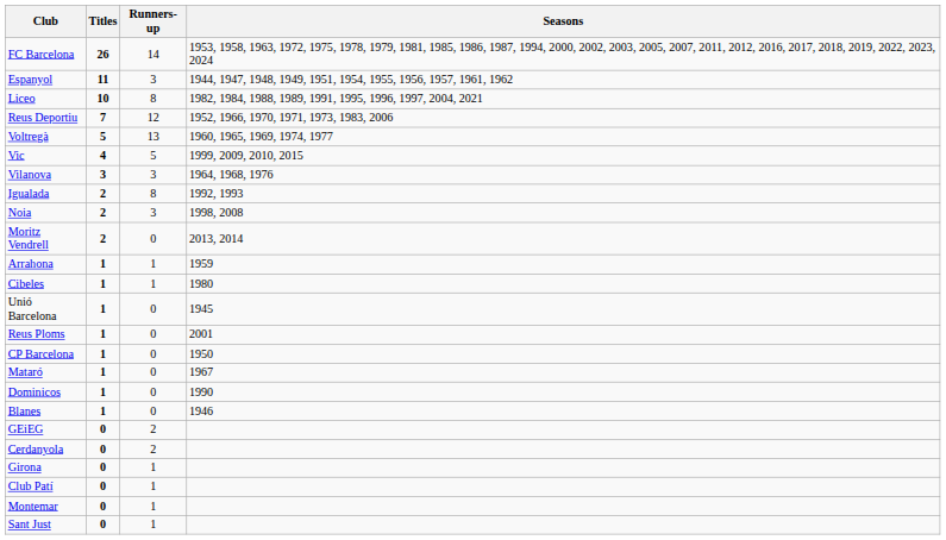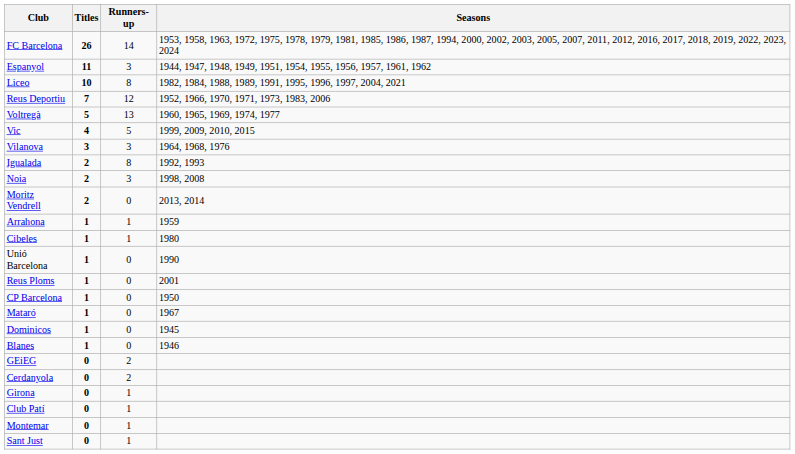Unió Barcelona | Seasons: 1945 -> 1990
Dominicos | Seasons: 1990 -> 1945
